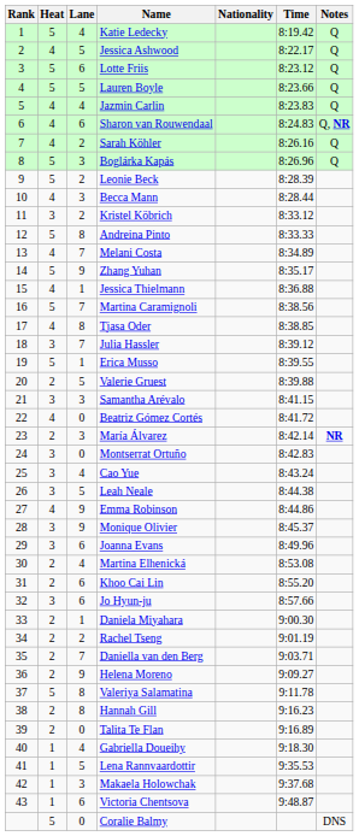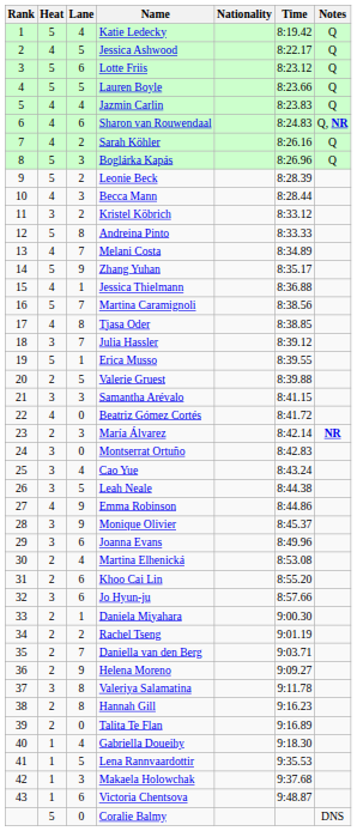Valeriya Salamatina | Heat: 5 -> 3
